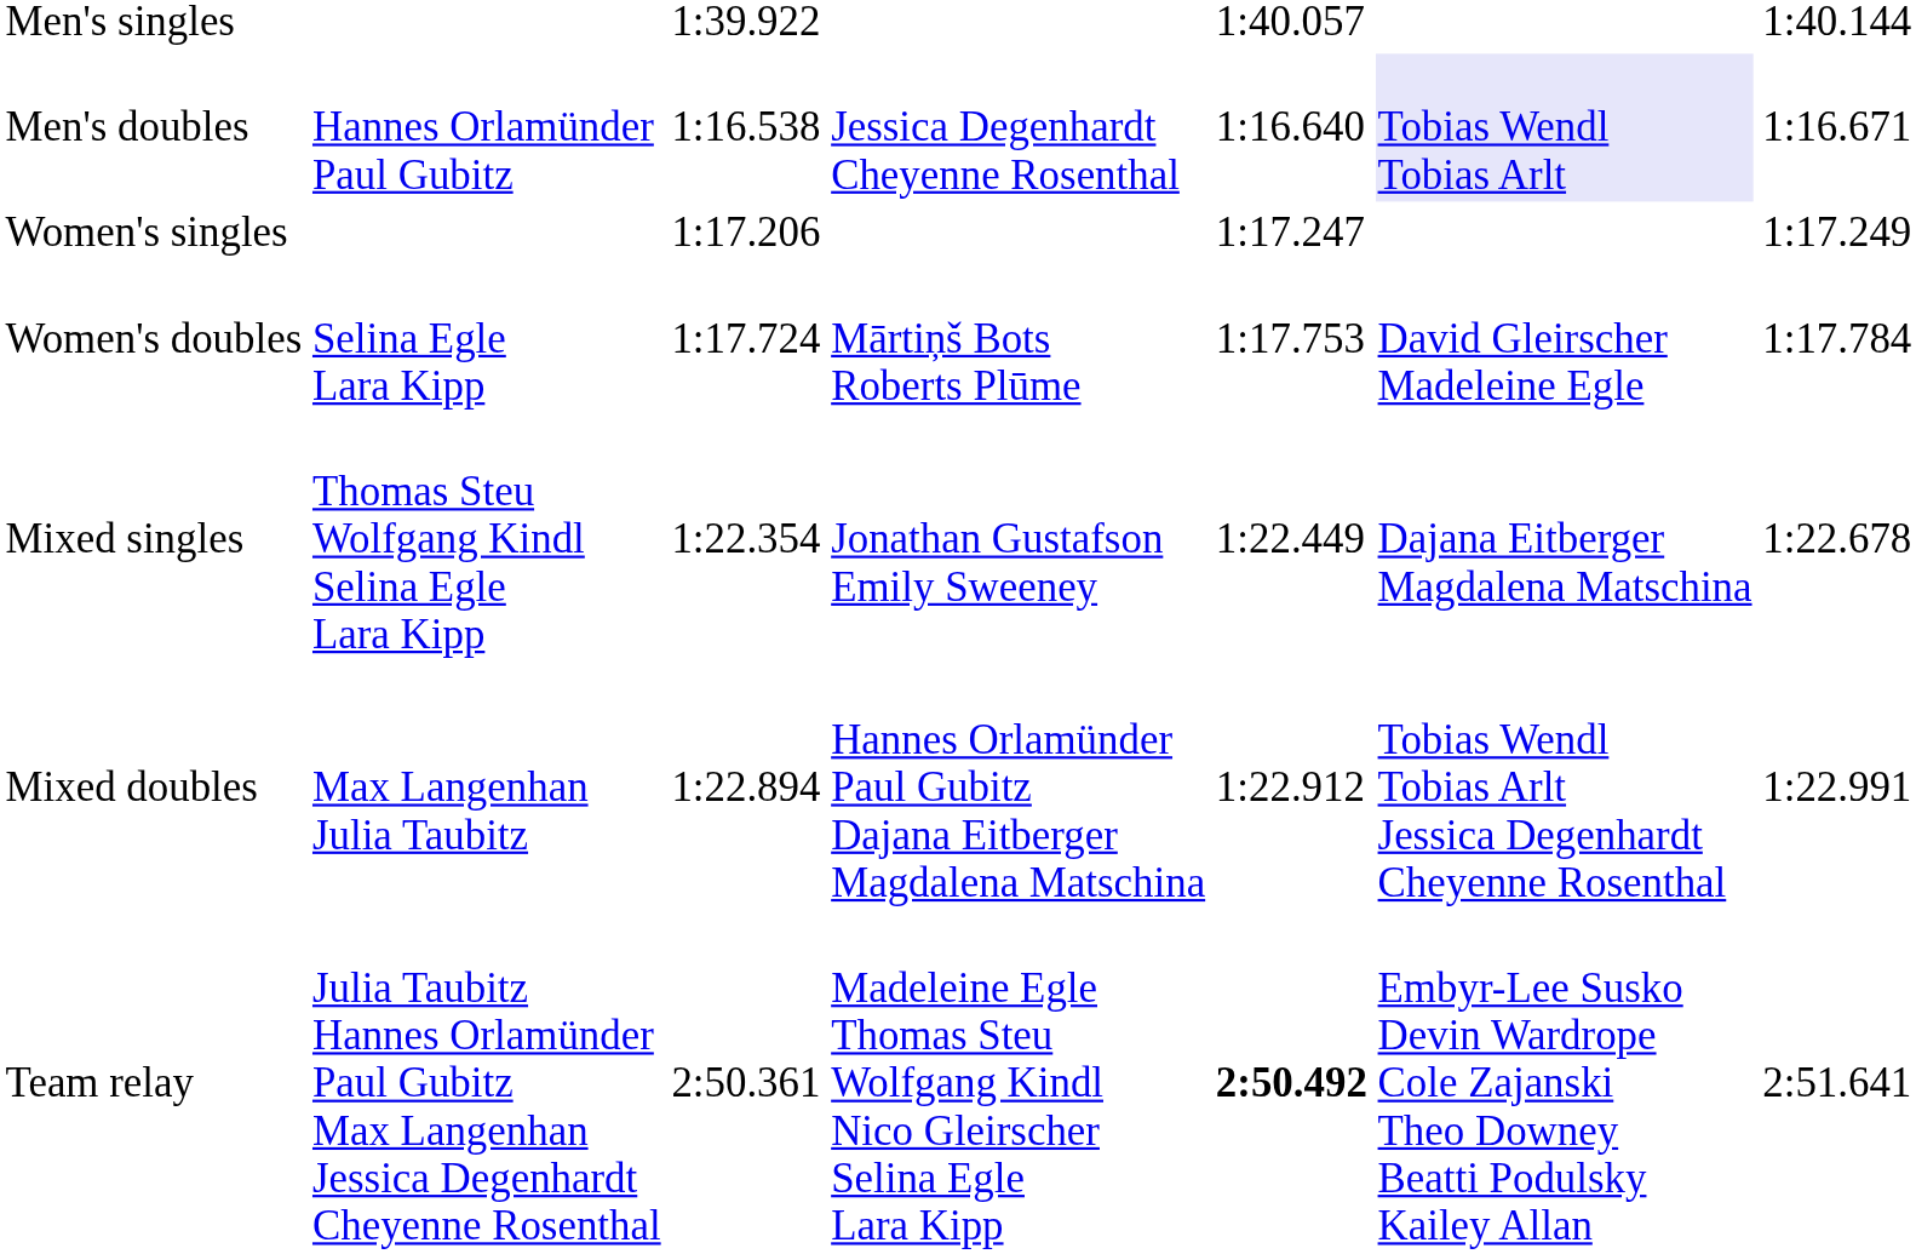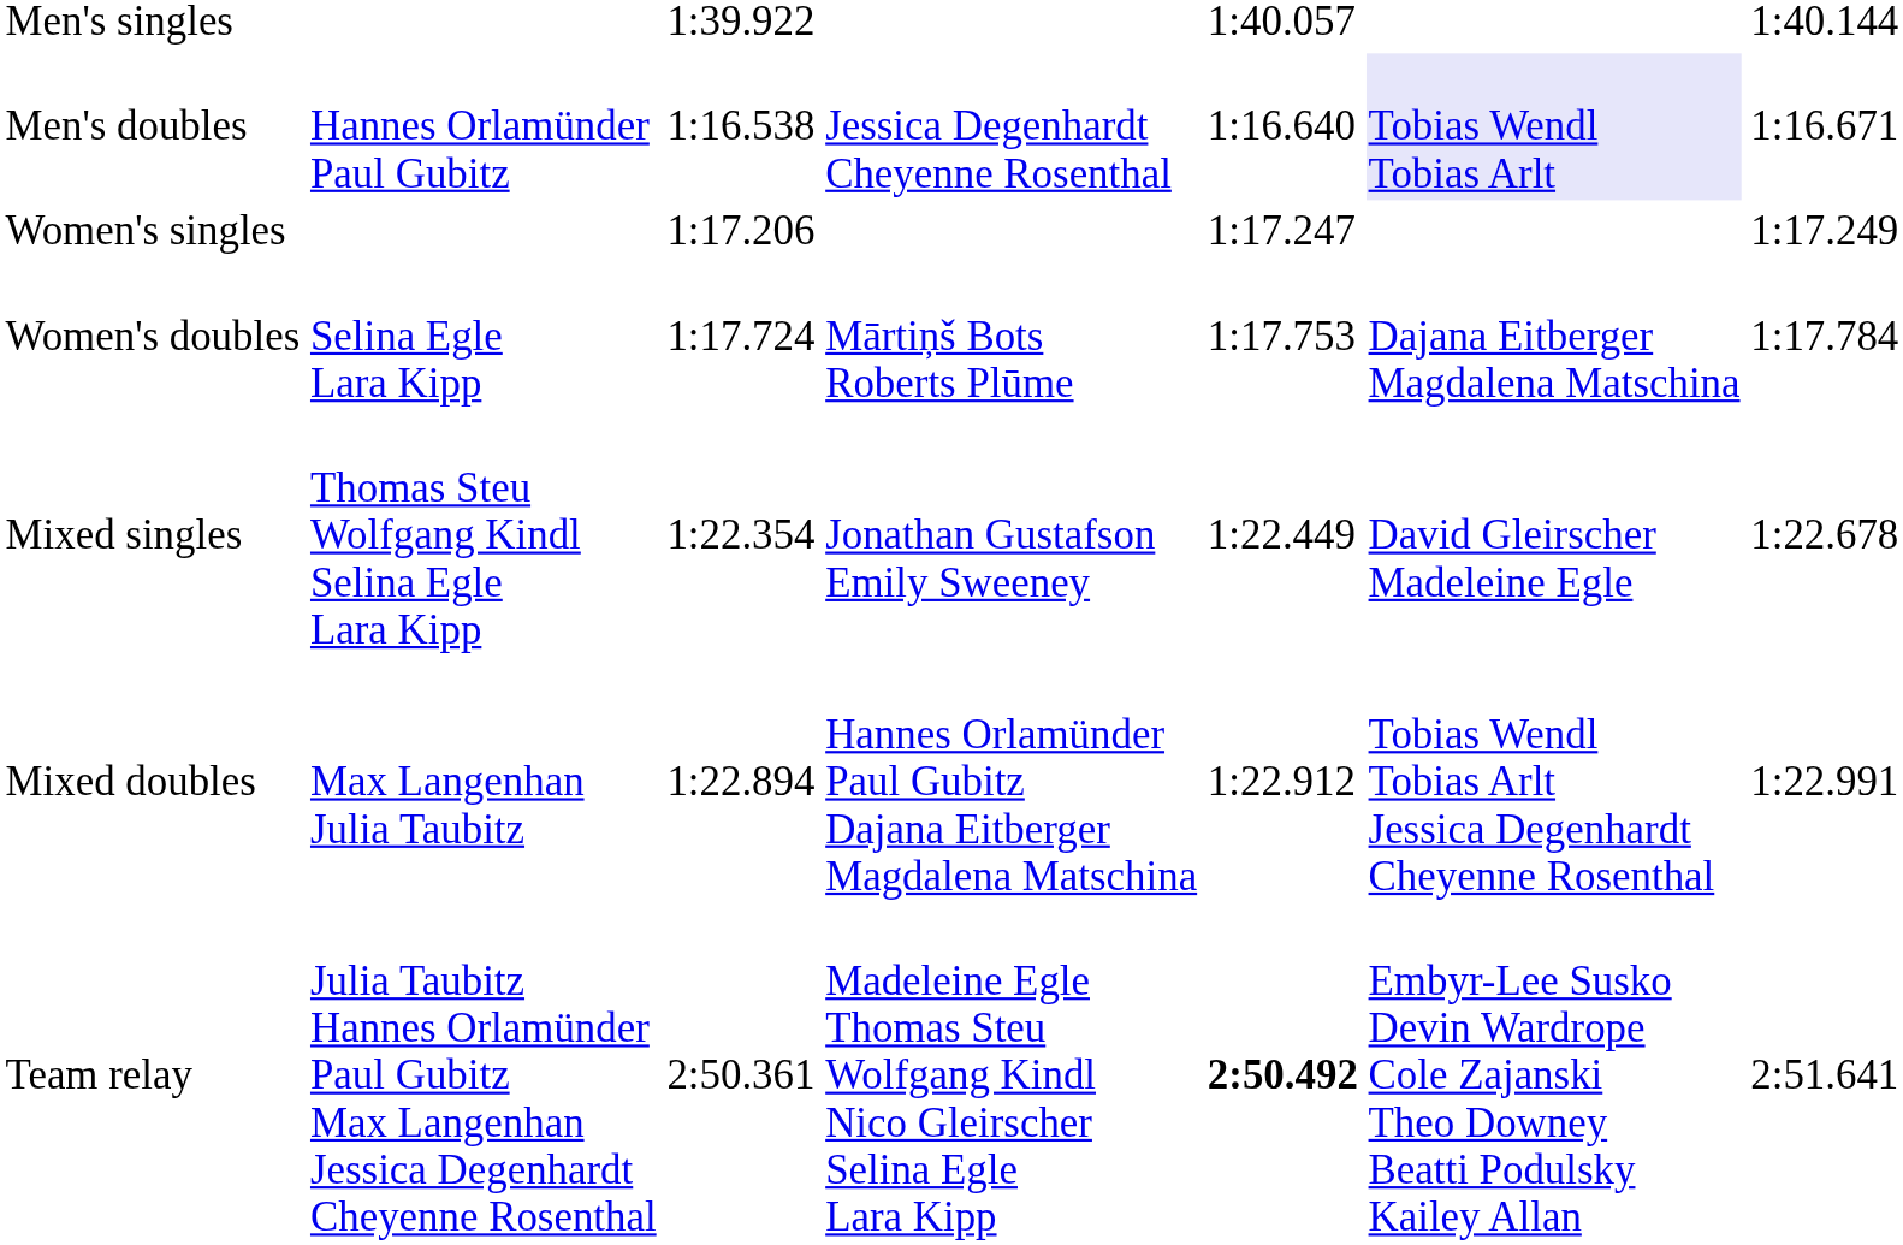Women's doubles | column 6: David Gleirscher Madeleine Egle -> Dajana Eitberger Magdalena Matschina
Mixed singles | column 6: Dajana Eitberger Magdalena Matschina -> David Gleirscher Madeleine Egle
